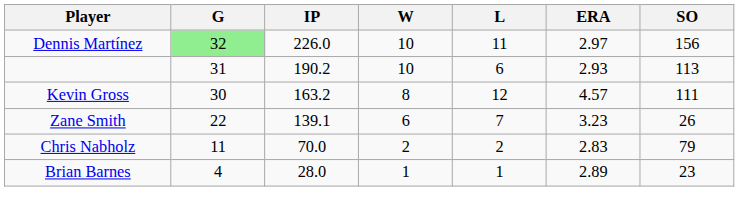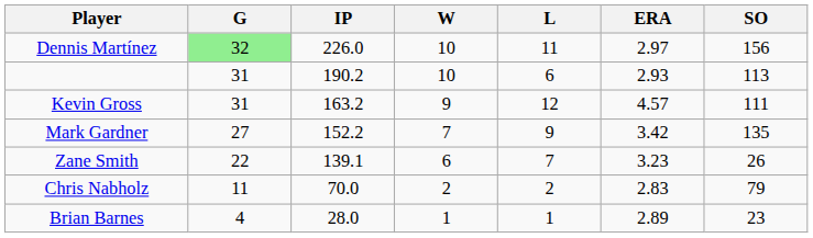Kevin Gross | G: 30 -> 31
Kevin Gross | W: 8 -> 9
+ row: Mark Gardner | 27 | 152.2 | 7 | 9 | 3.42 | 135
